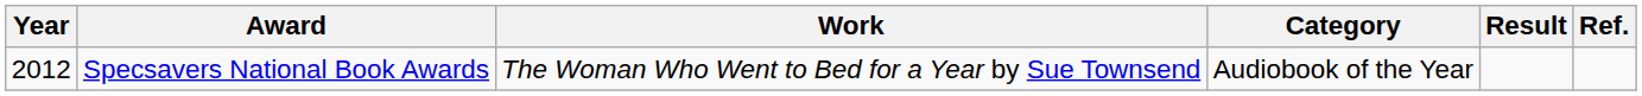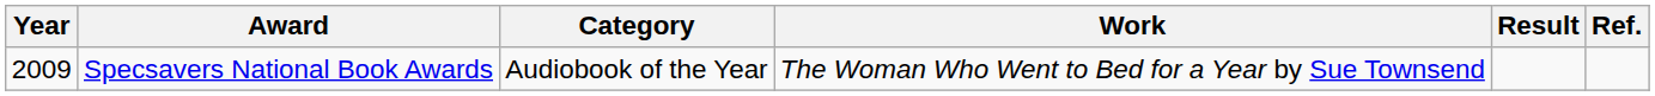columns swapped: Category <-> Work
Specsavers National Book Awards | Year: 2012 -> 2009
